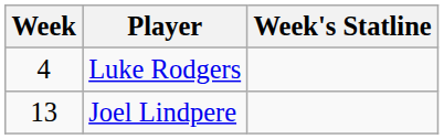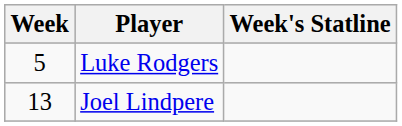Luke Rodgers | Week: 4 -> 5
